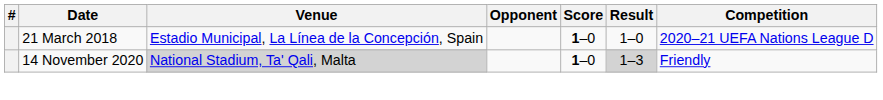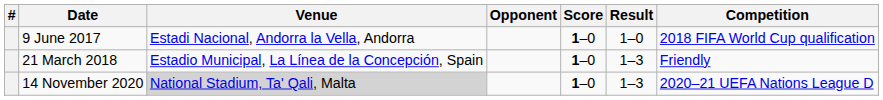+ row: 9 June 2017 | Estadi Nacional, Andorra la Vella, Andorra | 1–0 | 1–0 | 2018 FIFA World Cup qualification
21 March 2018 | Result: 1–0 -> 1–3
21 March 2018 | Competition: 2020–21 UEFA Nations League D -> Friendly
14 November 2020 | Result: lightgrey background -> no background
14 November 2020 | Competition: Friendly -> 2020–21 UEFA Nations League D
